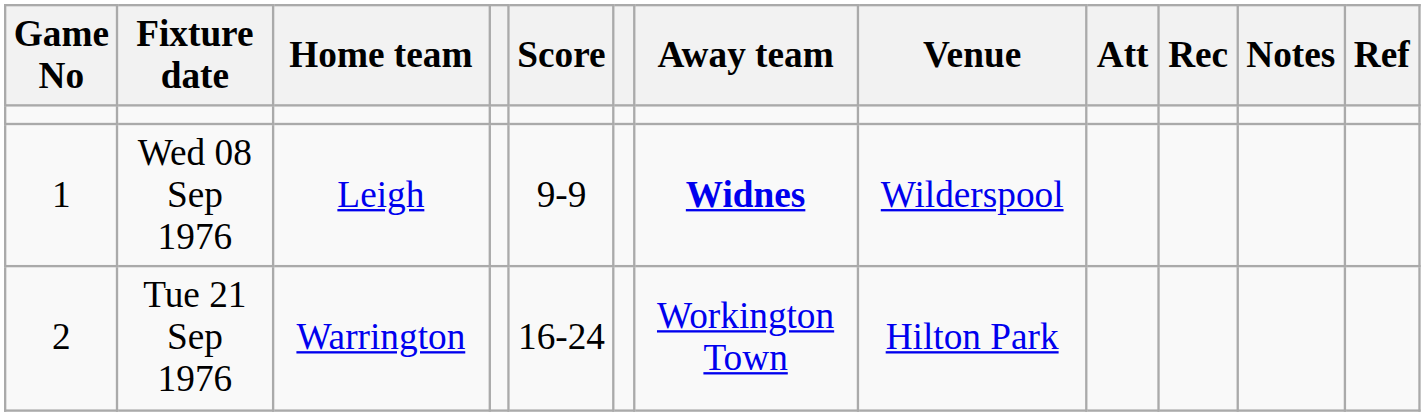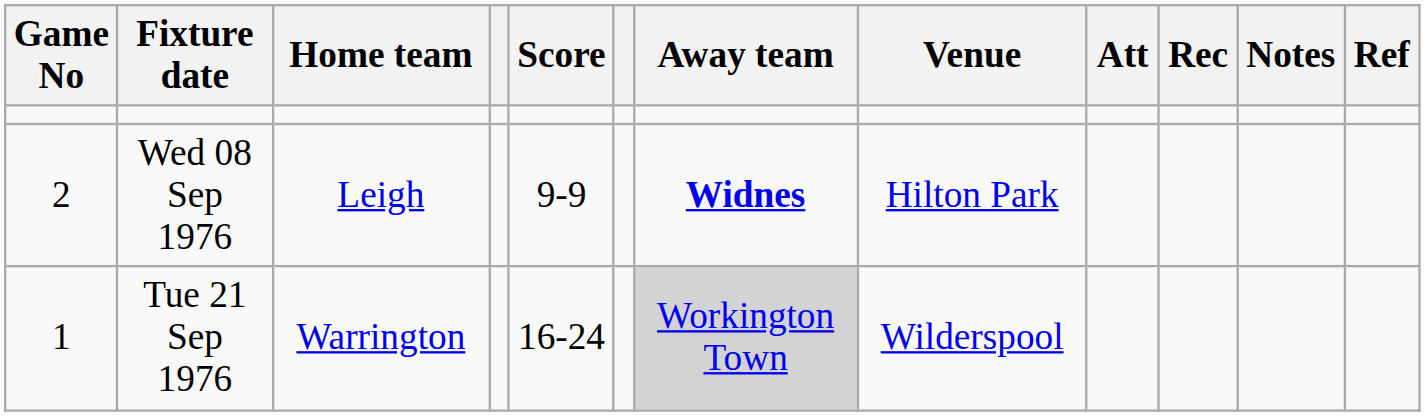Wed 08 Sep 1976 | Game No: 1 -> 2
Wed 08 Sep 1976 | Venue: Wilderspool -> Hilton Park
Tue 21 Sep 1976 | Game No: 2 -> 1
Tue 21 Sep 1976 | Away team: no background -> lightgrey background
Tue 21 Sep 1976 | Venue: Hilton Park -> Wilderspool
